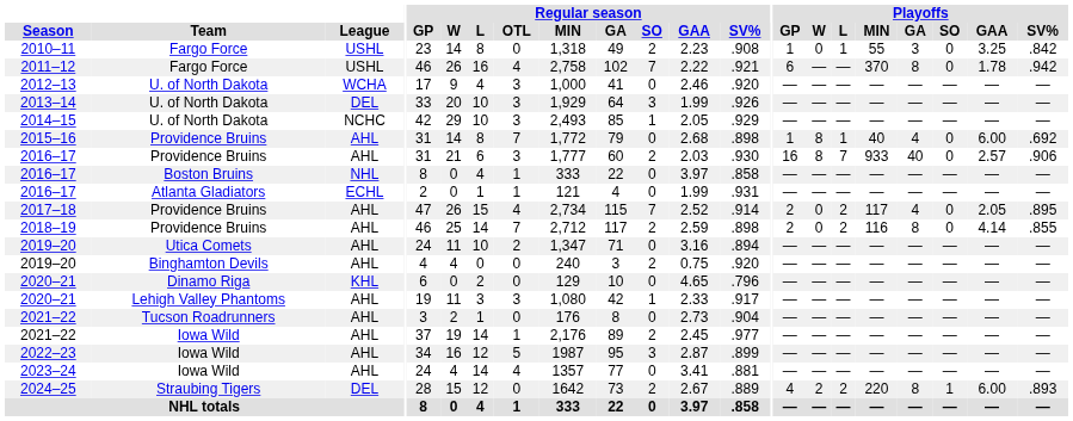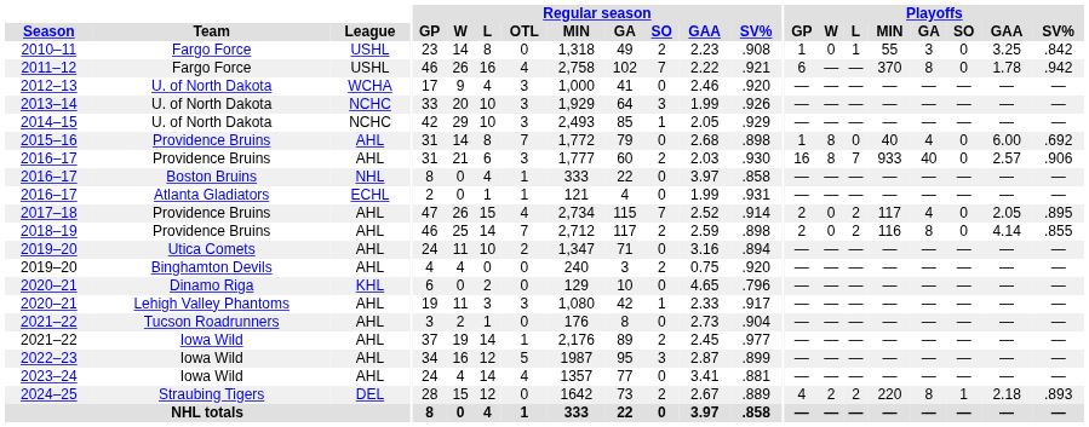2013–14 | League: DEL -> NCHC
2015–16 | Playoffs / L: 1 -> 0
2024–25 | Playoffs / GAA: 6.00 -> 2.18
